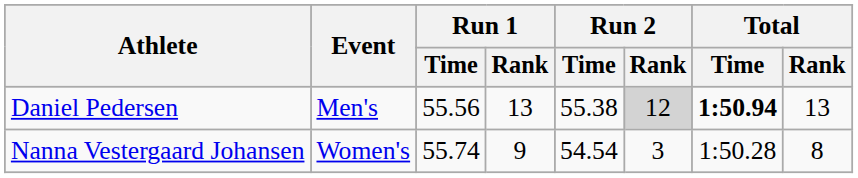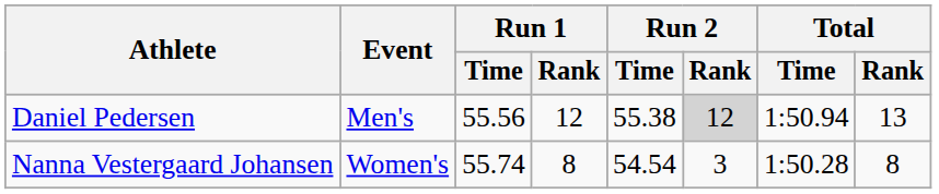Daniel Pedersen | Run 1 / Rank: 13 -> 12
Daniel Pedersen | Total / Time: bold -> normal
Nanna Vestergaard Johansen | Run 1 / Rank: 9 -> 8
